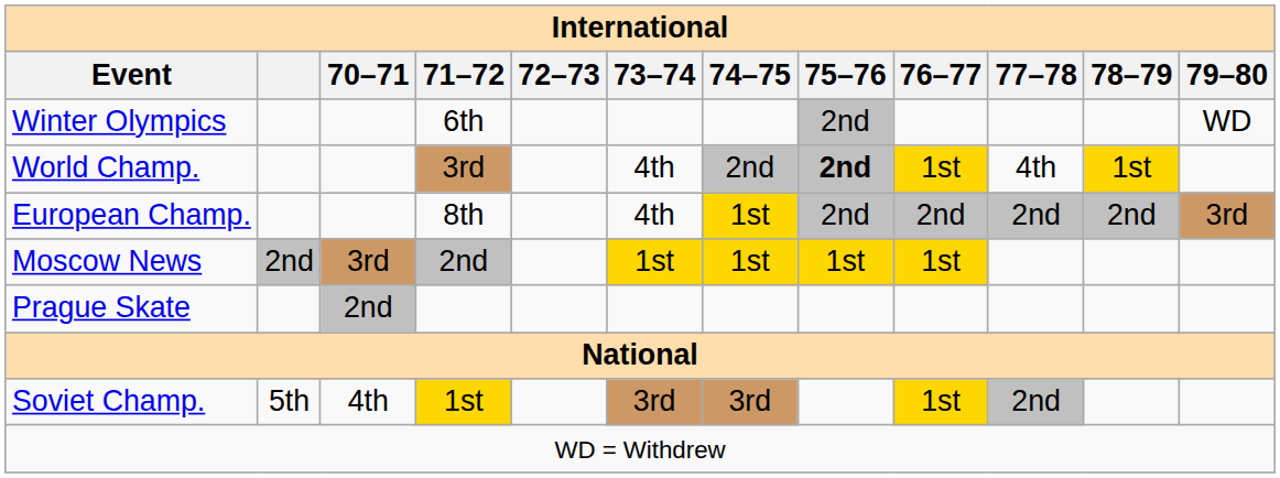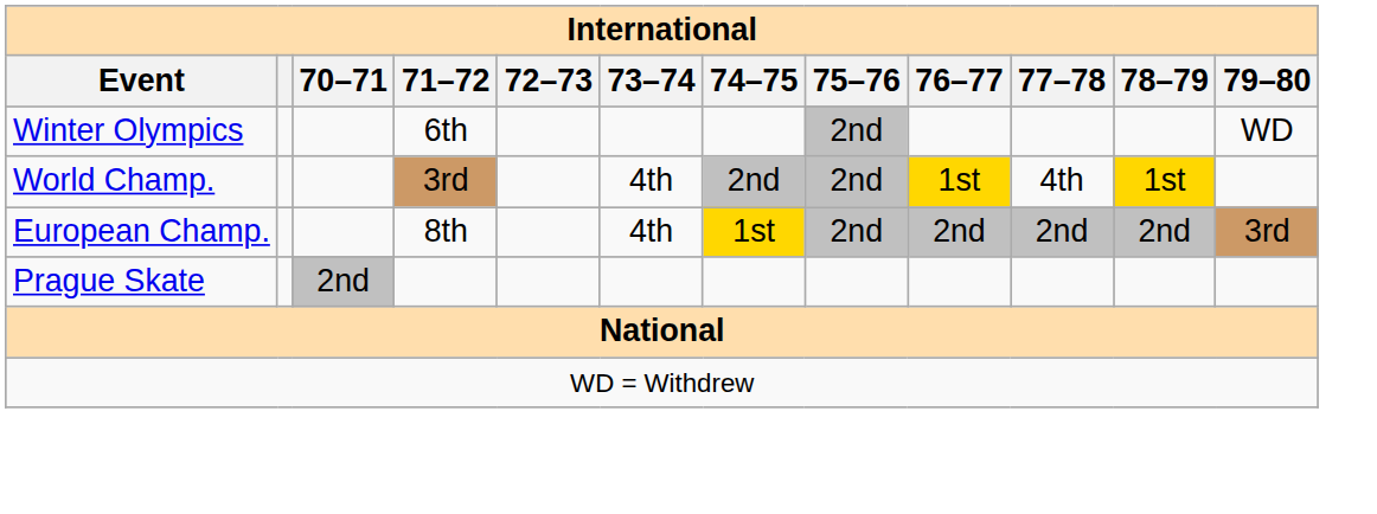World Champ. | 75–76: bold -> normal
- row: Moscow News | 2nd | 3rd | 2nd | 1st | 1st | 1st | 1st
- row: Soviet Champ. | 5th | 4th | 1st | 3rd | 3rd | 1st | 2nd
